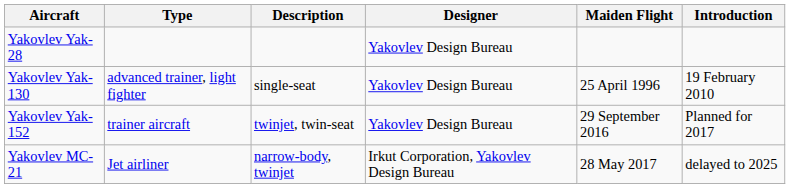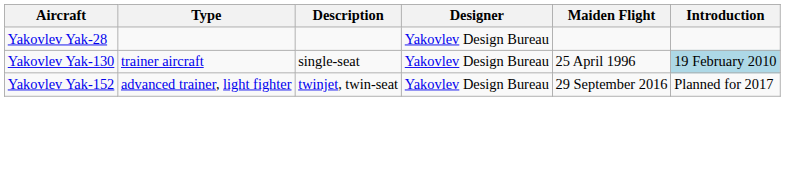Yakovlev Yak-130 | Type: advanced trainer, light fighter -> trainer aircraft
Yakovlev Yak-130 | Introduction: no background -> lightblue background
Yakovlev Yak-152 | Type: trainer aircraft -> advanced trainer, light fighter
- row: Yakovlev MC-21 | Jet airliner | narrow-body, twinjet | Irkut Corporation, Yakovlev Design Bureau | 28 May 2017 | delayed to 2025
